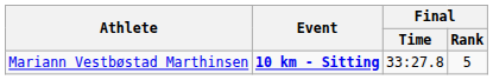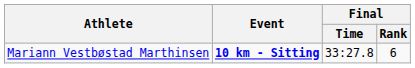Mariann Vestbøstad Marthinsen | Final / Rank: 5 -> 6
